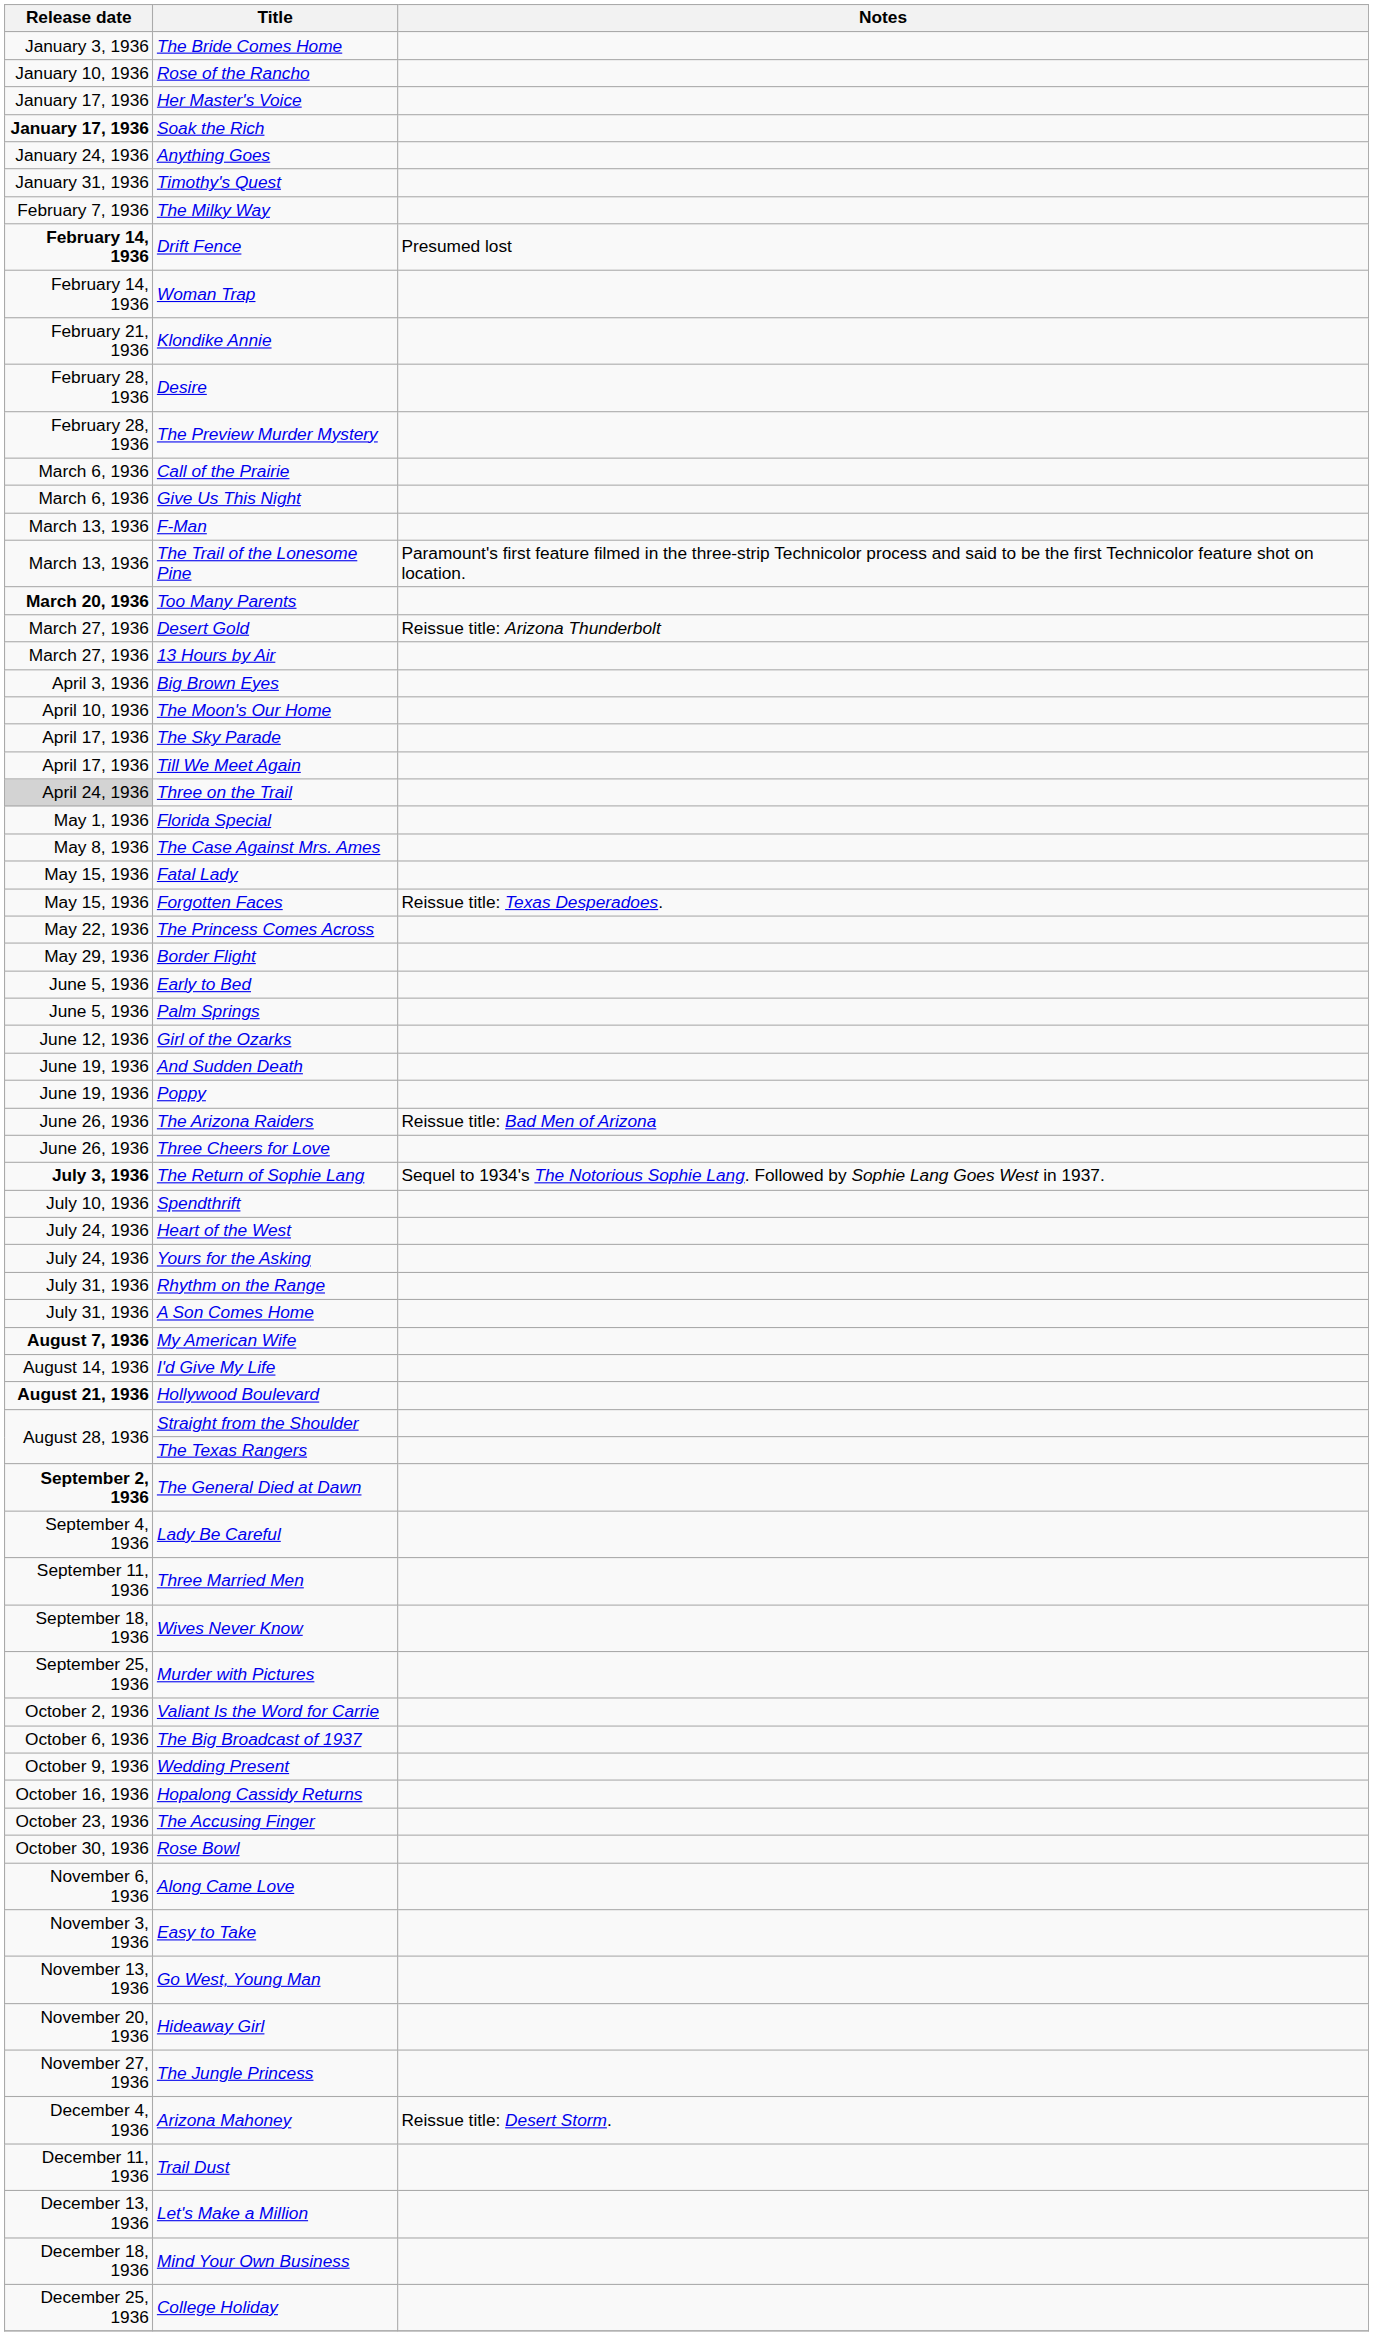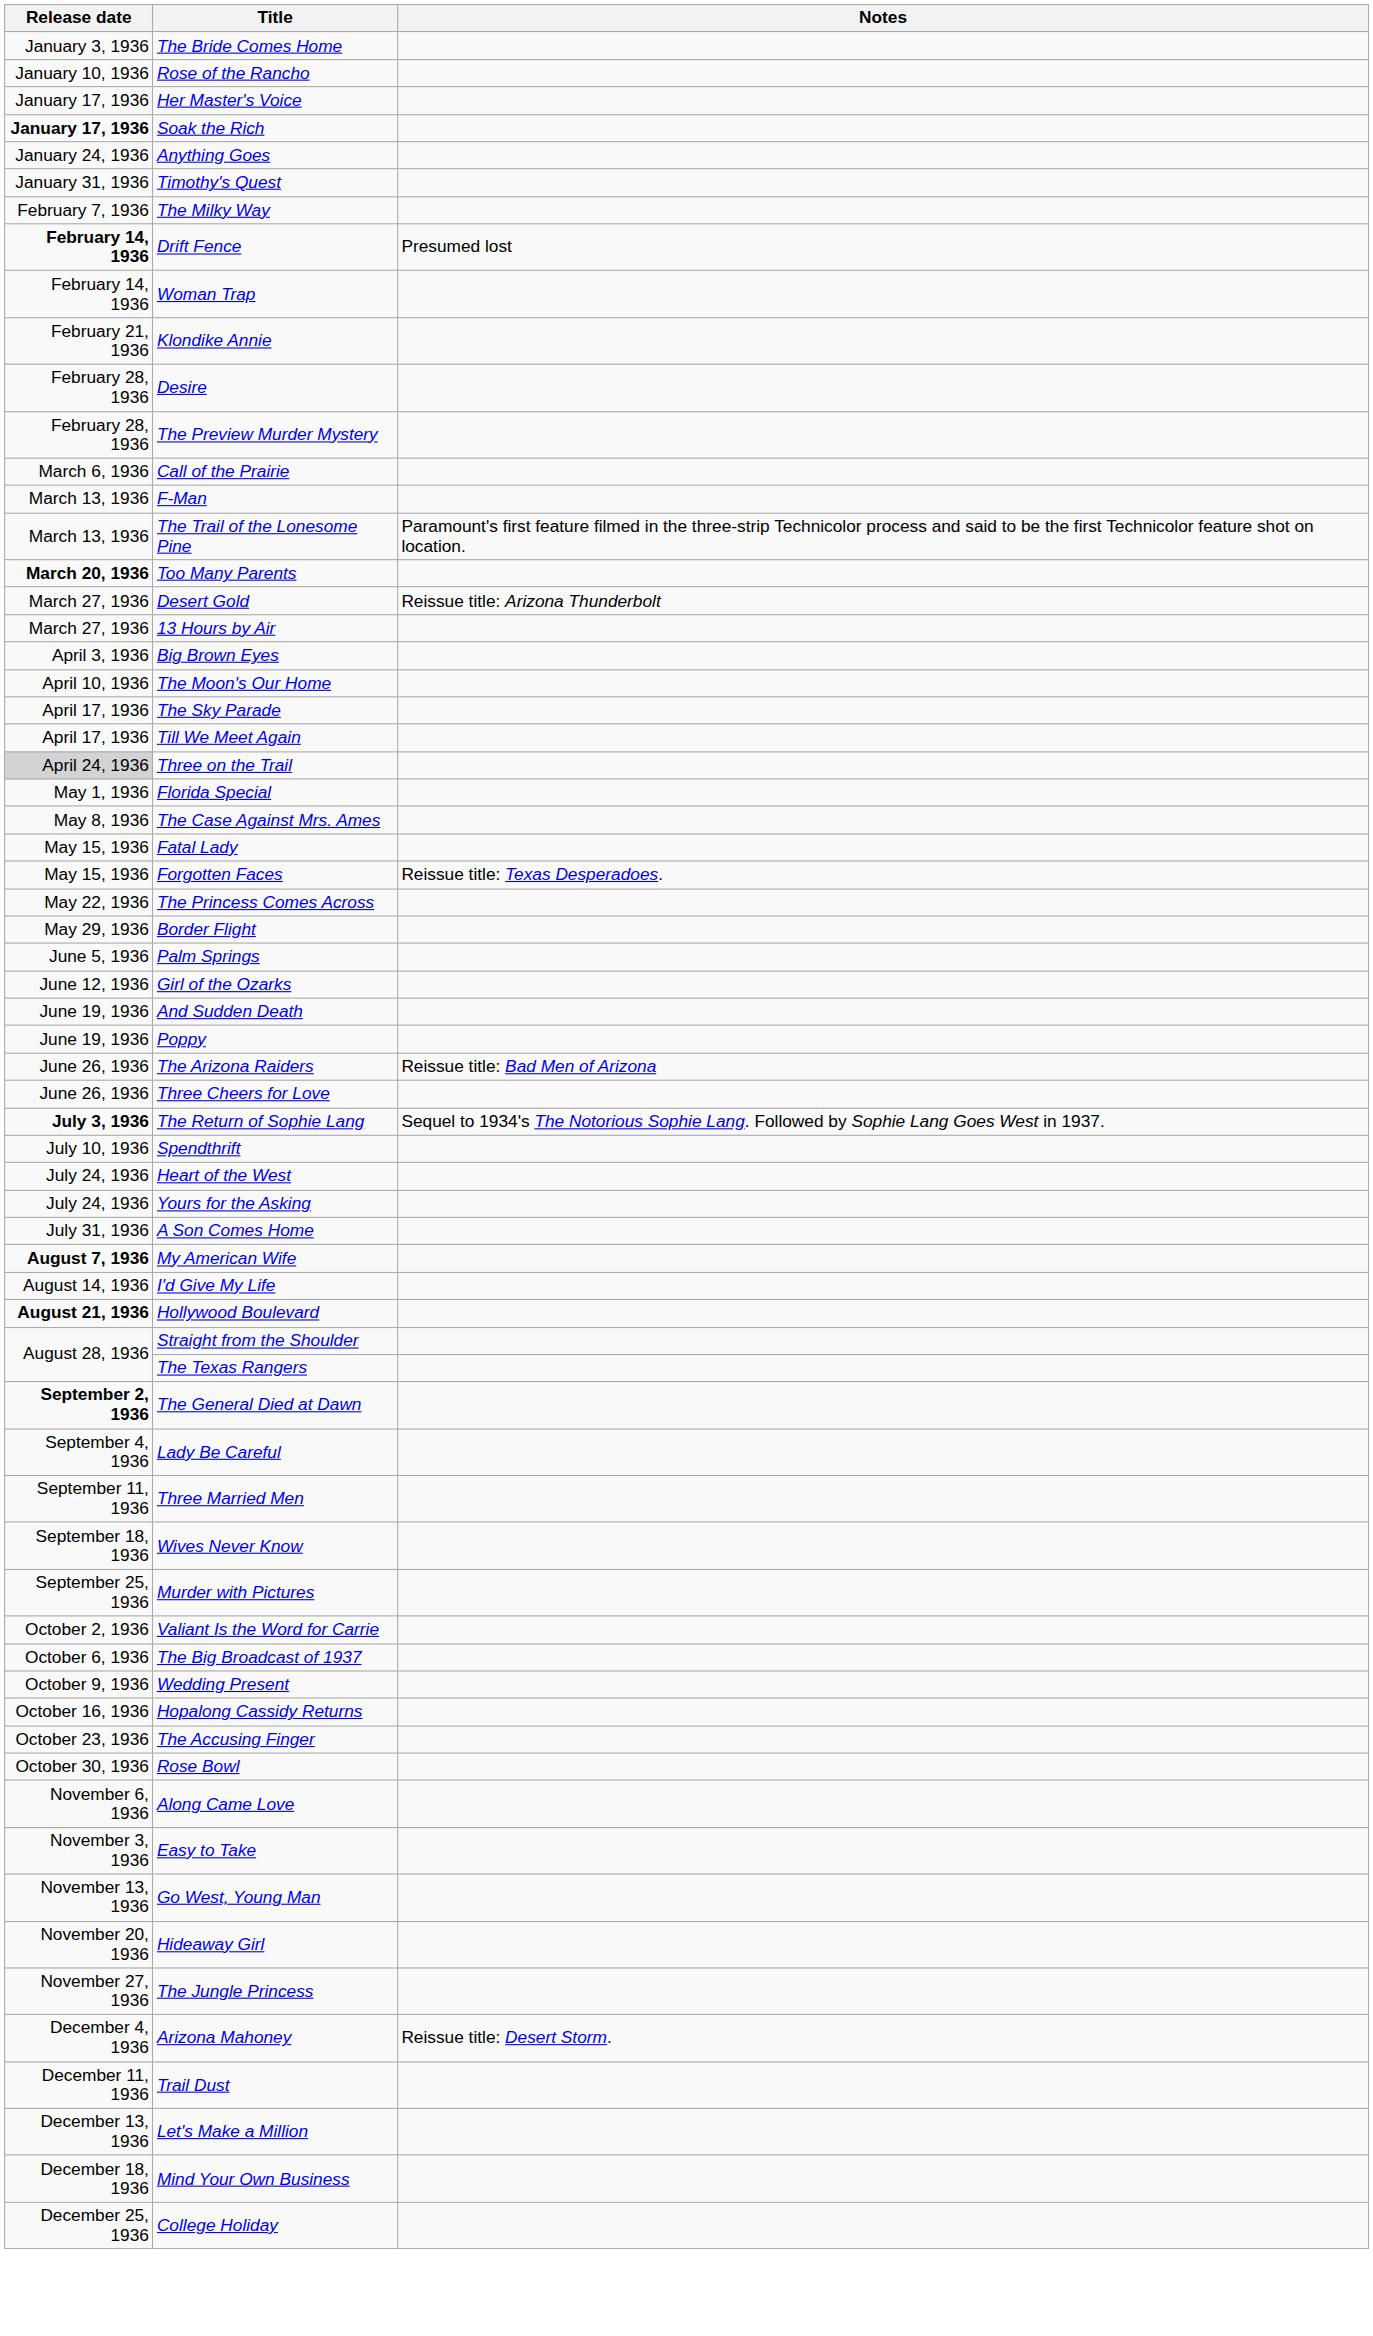- row: March 6, 1936 | Give Us This Night
- row: June 5, 1936 | Early to Bed
- row: July 31, 1936 | Rhythm on the Range
